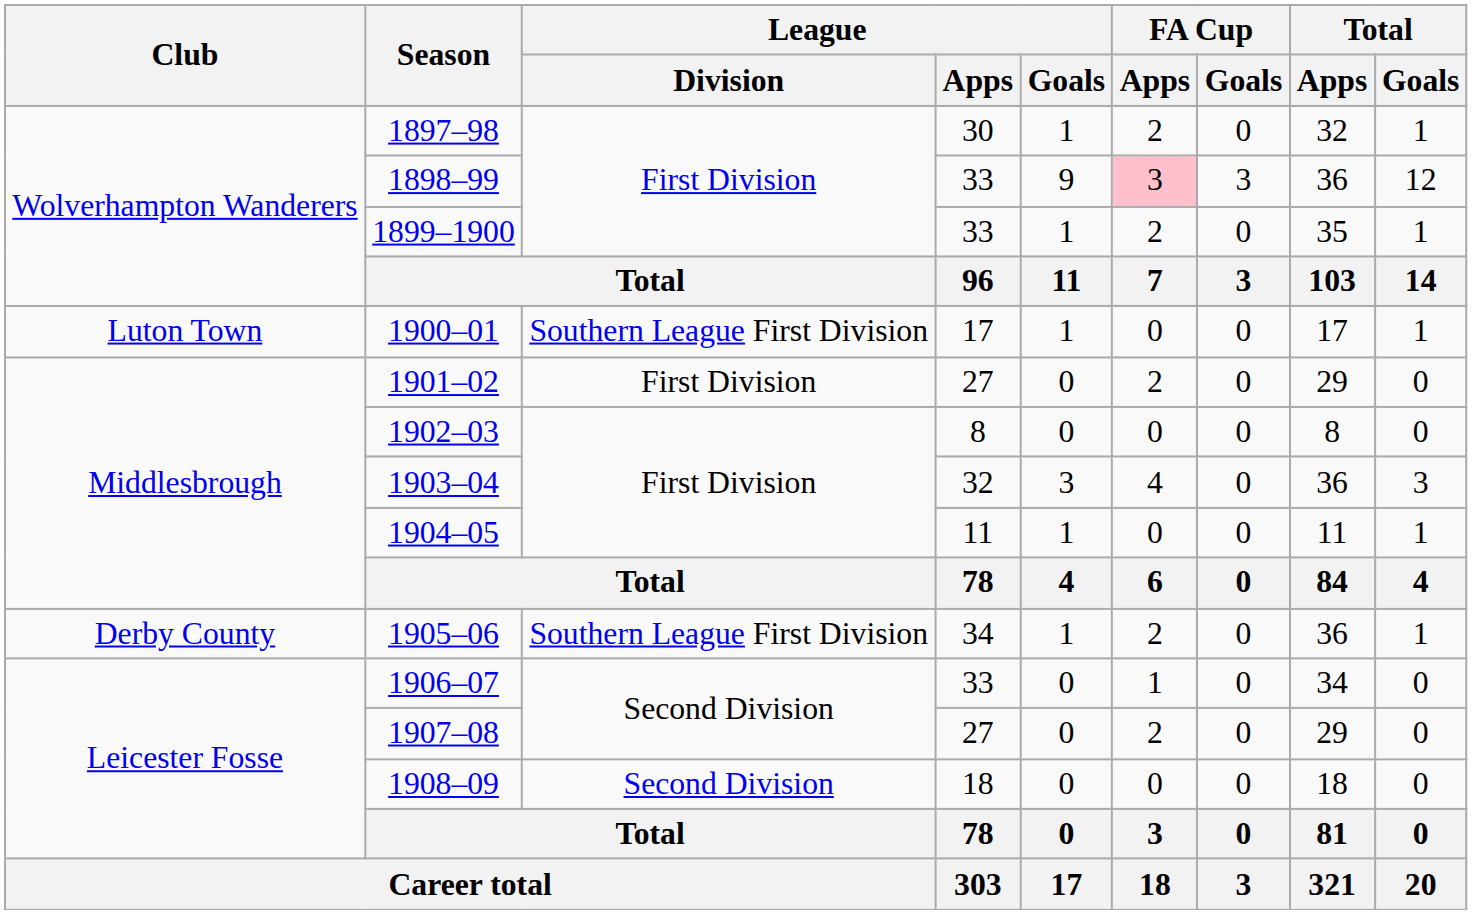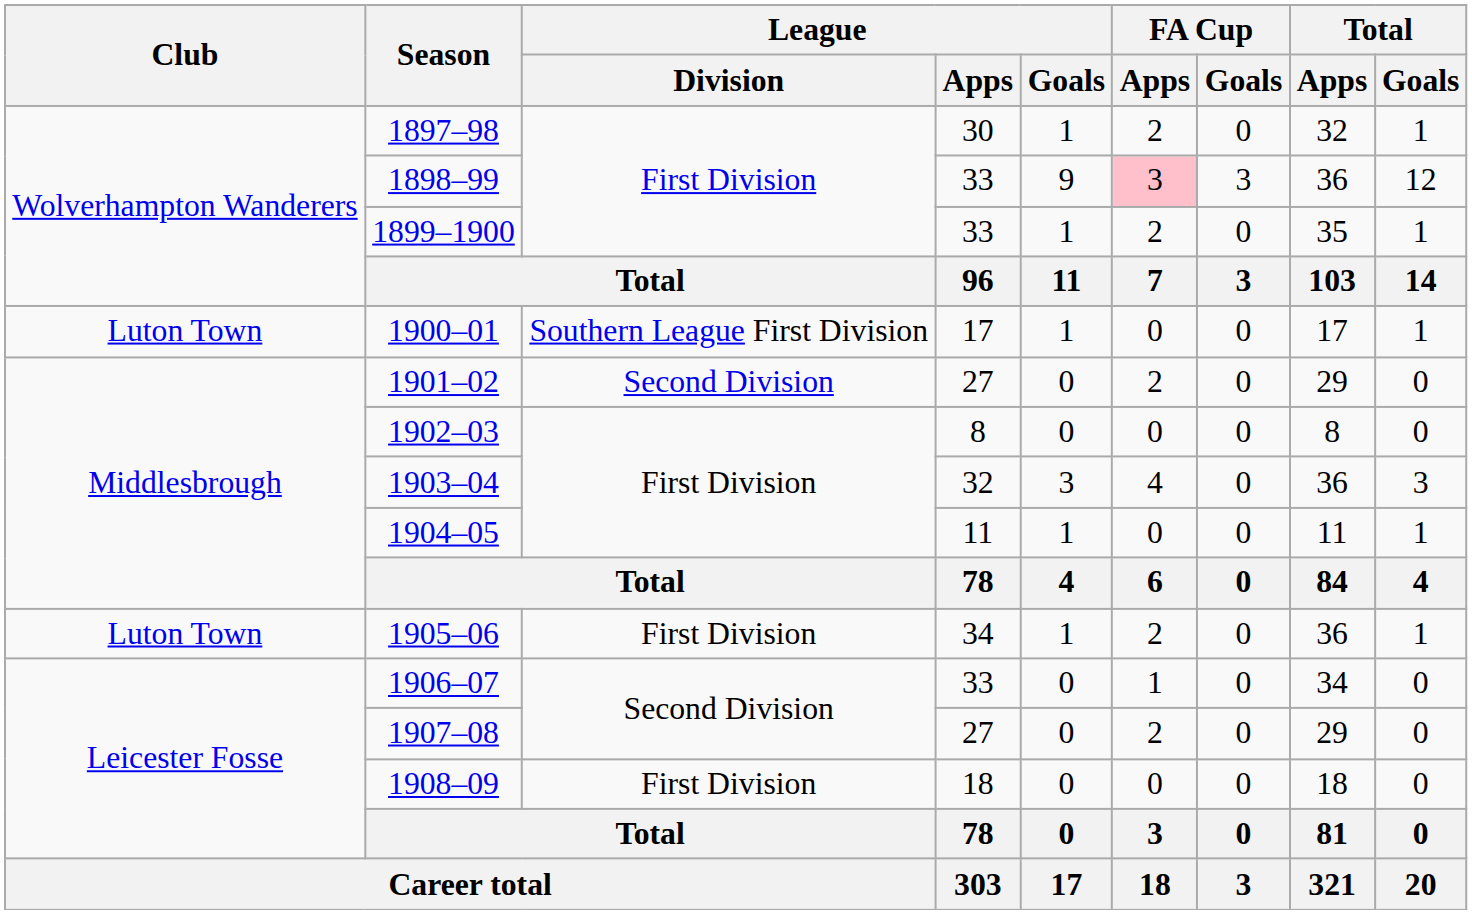1901–02 | League / Division: First Division -> Second Division
1905–06 | Club: Derby County -> Luton Town
1905–06 | League / Division: Southern League First Division -> First Division
1908–09 | League / Division: Second Division -> First Division
